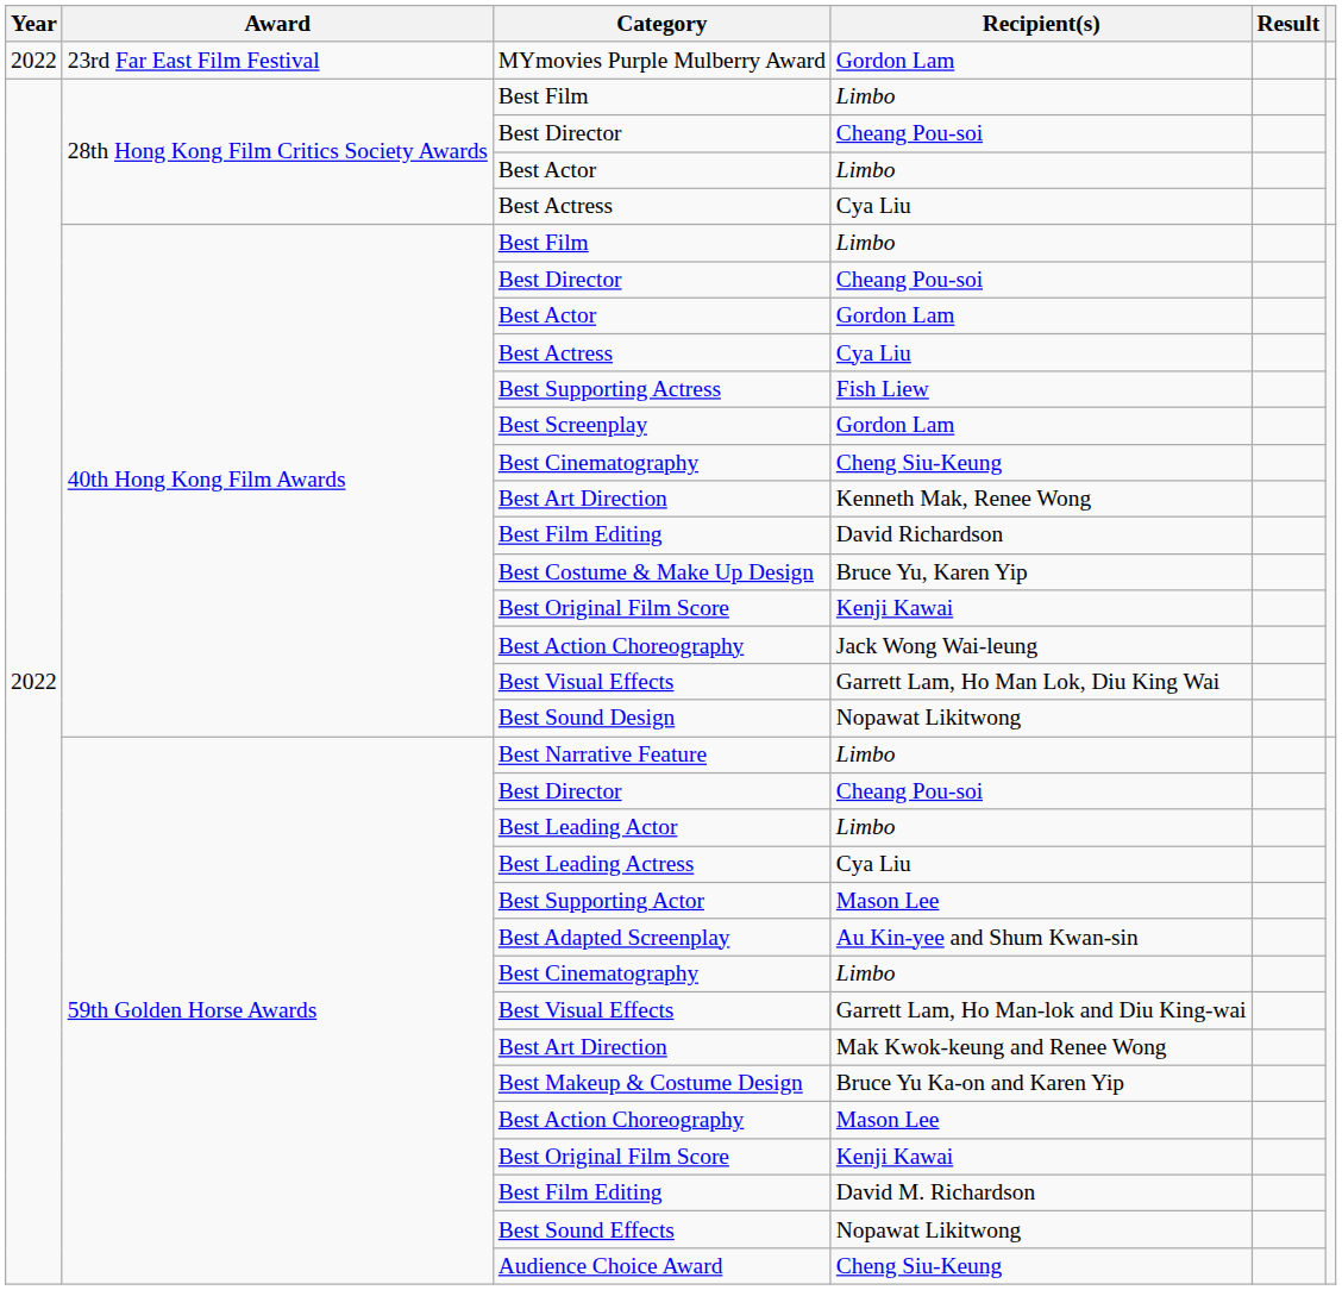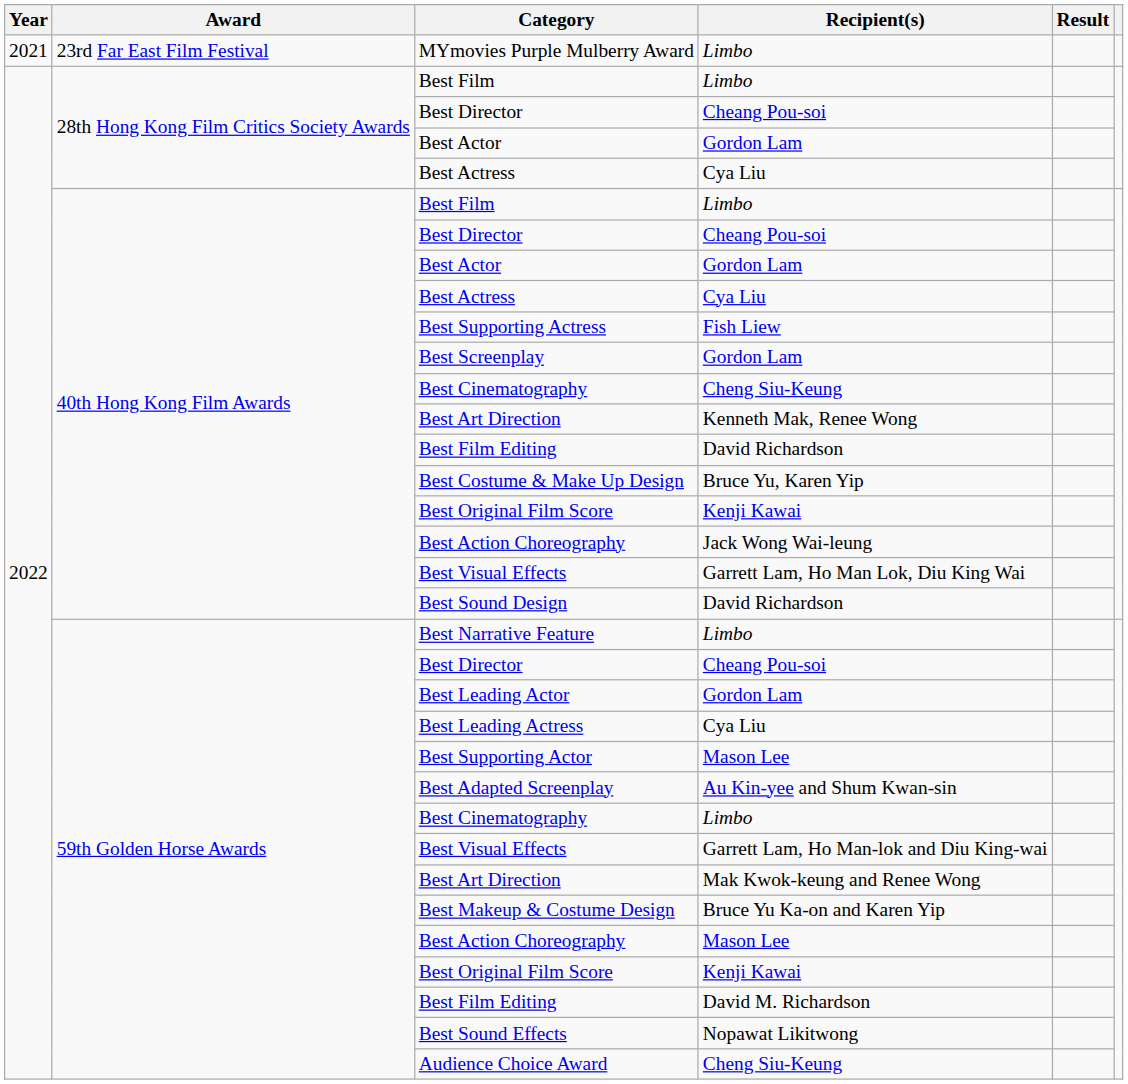MYmovies Purple Mulberry Award | Year: 2022 -> 2021
MYmovies Purple Mulberry Award | Recipient(s): Gordon Lam -> Limbo
28th Hong Kong Film Critics Society Awards / Best Actor | Recipient(s): Limbo -> Gordon Lam
Best Sound Design | Recipient(s): Nopawat Likitwong -> David Richardson
Best Leading Actor | Recipient(s): Limbo -> Gordon Lam
